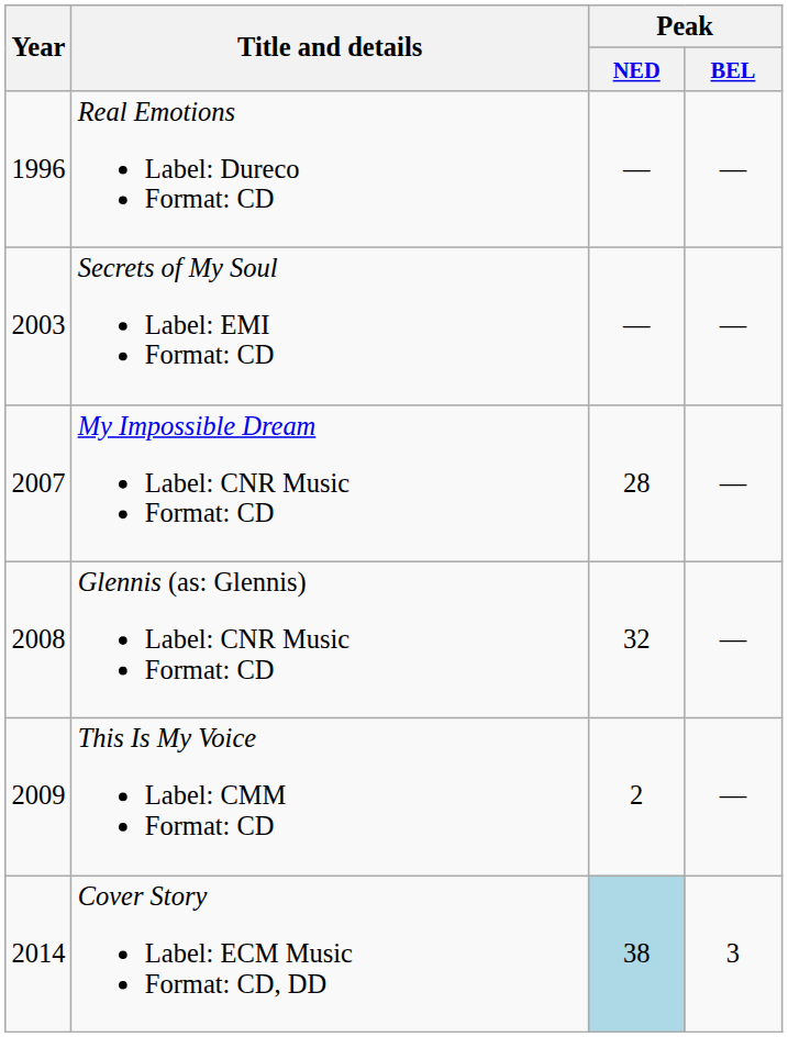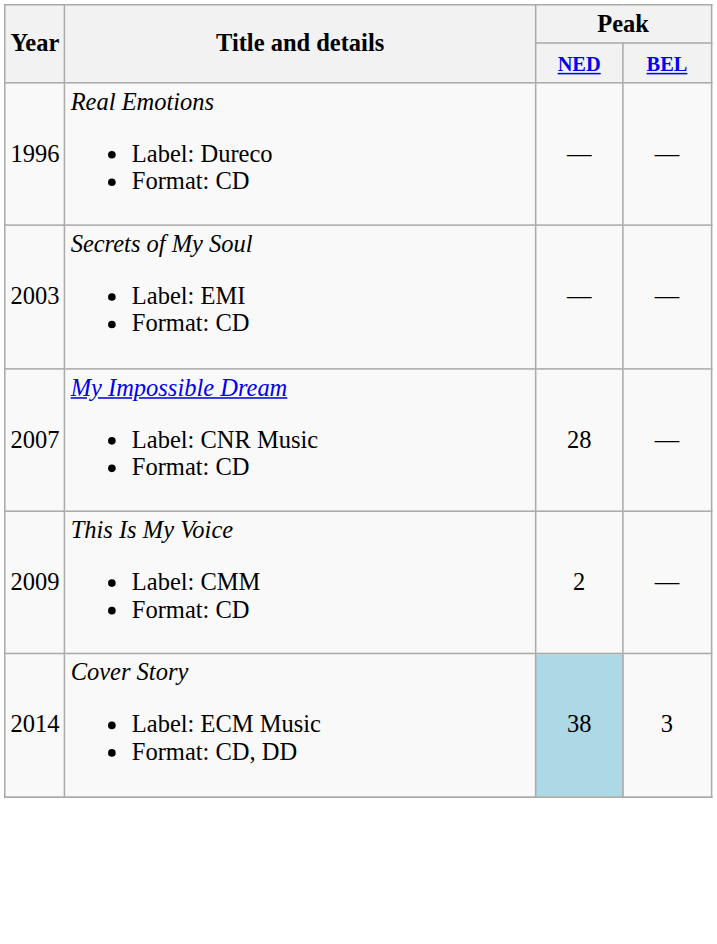- row: 2008 | Glennis (as: Glennis) Label: CNR Music Format: CD | 32 | —
